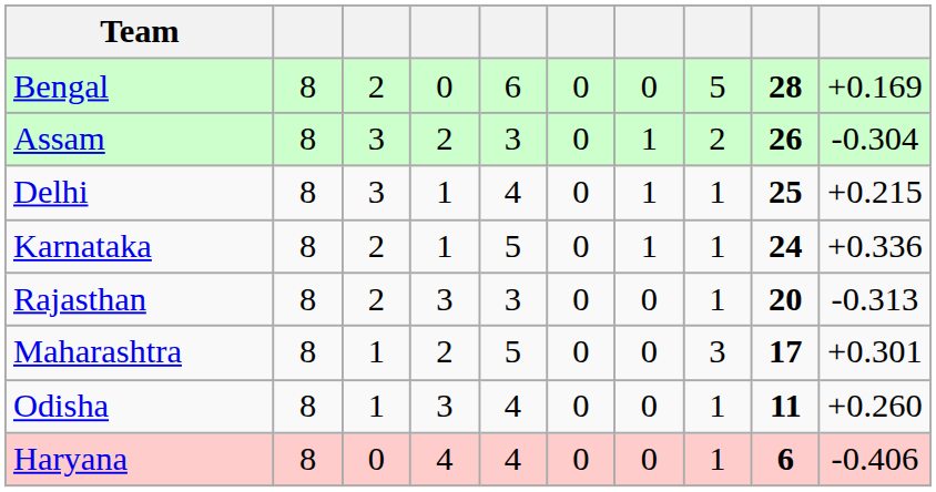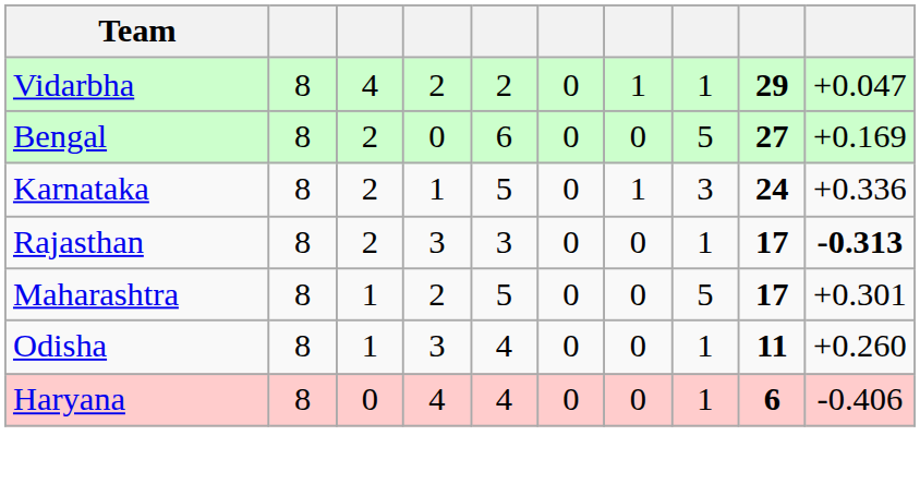+ row: Vidarbha | 8 | 4 | 2 | 2 | 0 | 1 | 1 | 29 | +0.047
Bengal | column 9: 28 -> 27
- row: Assam | 8 | 3 | 2 | 3 | 0 | 1 | 2 | 26 | -0.304
- row: Delhi | 8 | 3 | 1 | 4 | 0 | 1 | 1 | 25 | +0.215
Karnataka | column 8: 1 -> 3
Rajasthan | column 9: 20 -> 17
Rajasthan | column 10: normal -> bold
Maharashtra | column 8: 3 -> 5
